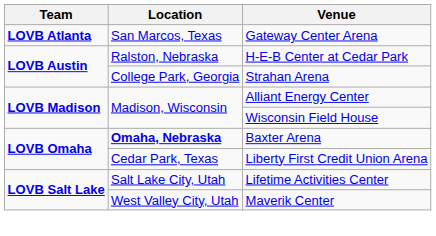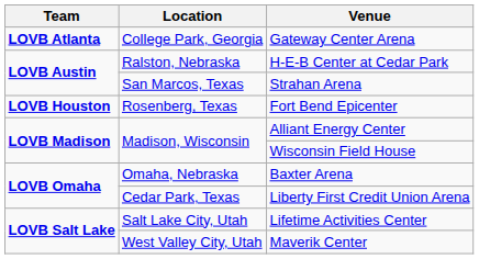Gateway Center Arena | Location: San Marcos, Texas -> College Park, Georgia
Strahan Arena | Location: College Park, Georgia -> San Marcos, Texas
+ row: LOVB Houston | Rosenberg, Texas | Fort Bend Epicenter
Baxter Arena | Location: bold -> normal
